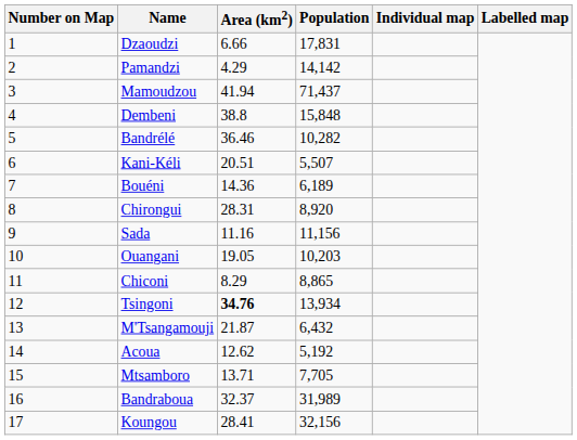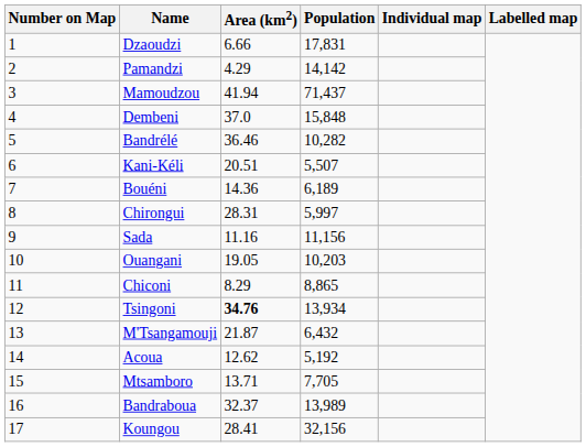Dembeni | Area (km2): 38.8 -> 37.0
Chirongui | Population: 8,920 -> 5,997
Bandraboua | Population: 31,989 -> 13,989
